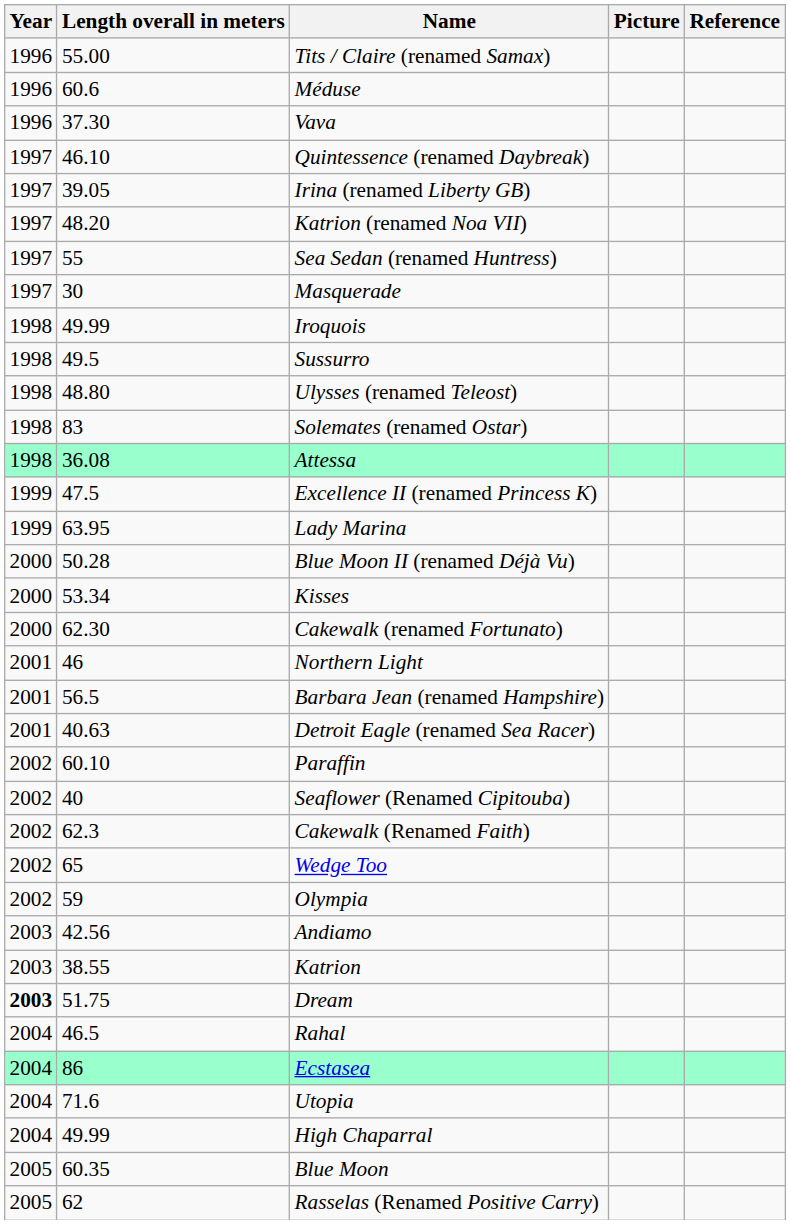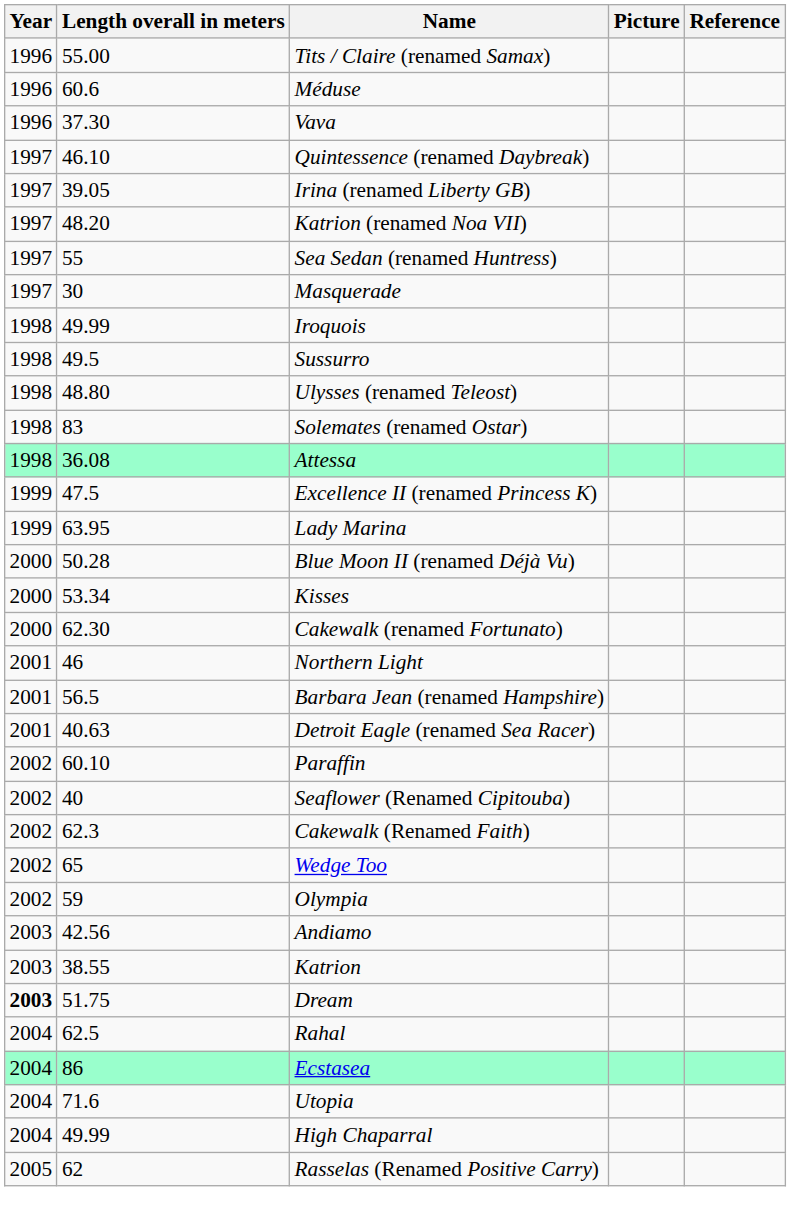Rahal | Length overall in meters: 46.5 -> 62.5
- row: 2005 | 60.35 | Blue Moon
